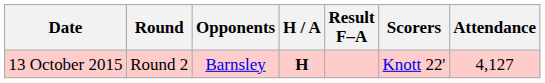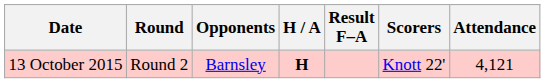13 October 2015 | Attendance: 4,127 -> 4,121
